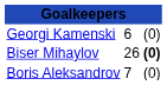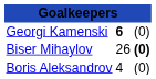Georgi Kamenski | column 2: normal -> bold
Boris Aleksandrov | column 2: 7 -> 4
